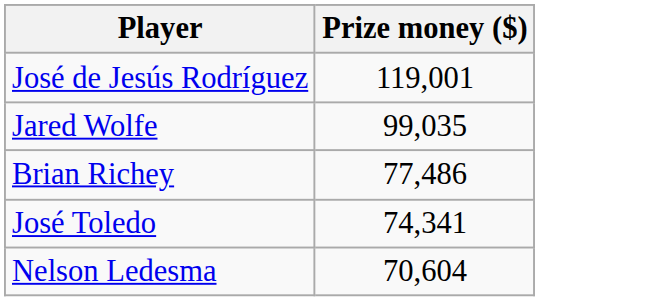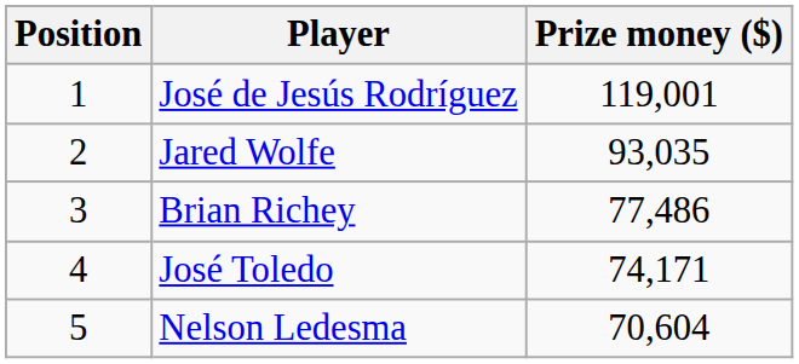+ column: Position | 1 | 2 | 3 | 4 | 5
Jared Wolfe | Prize money ($): 99,035 -> 93,035
José Toledo | Prize money ($): 74,341 -> 74,171
